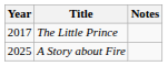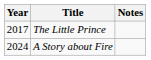A Story about Fire | Year: 2025 -> 2024
